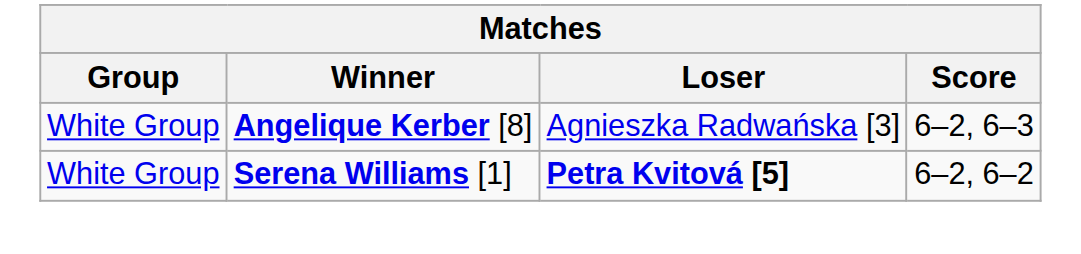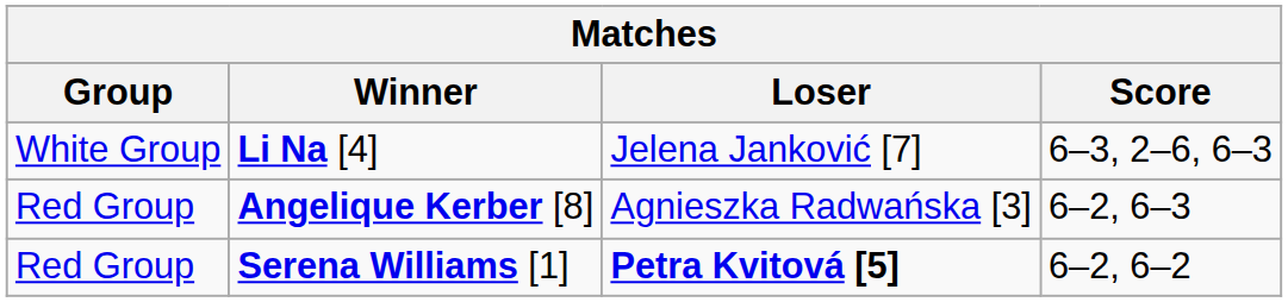+ row: White Group | Li Na [4] | Jelena Janković [7] | 6–3, 2–6, 6–3
Angelique Kerber [8] | Group: White Group -> Red Group
Serena Williams [1] | Group: White Group -> Red Group
